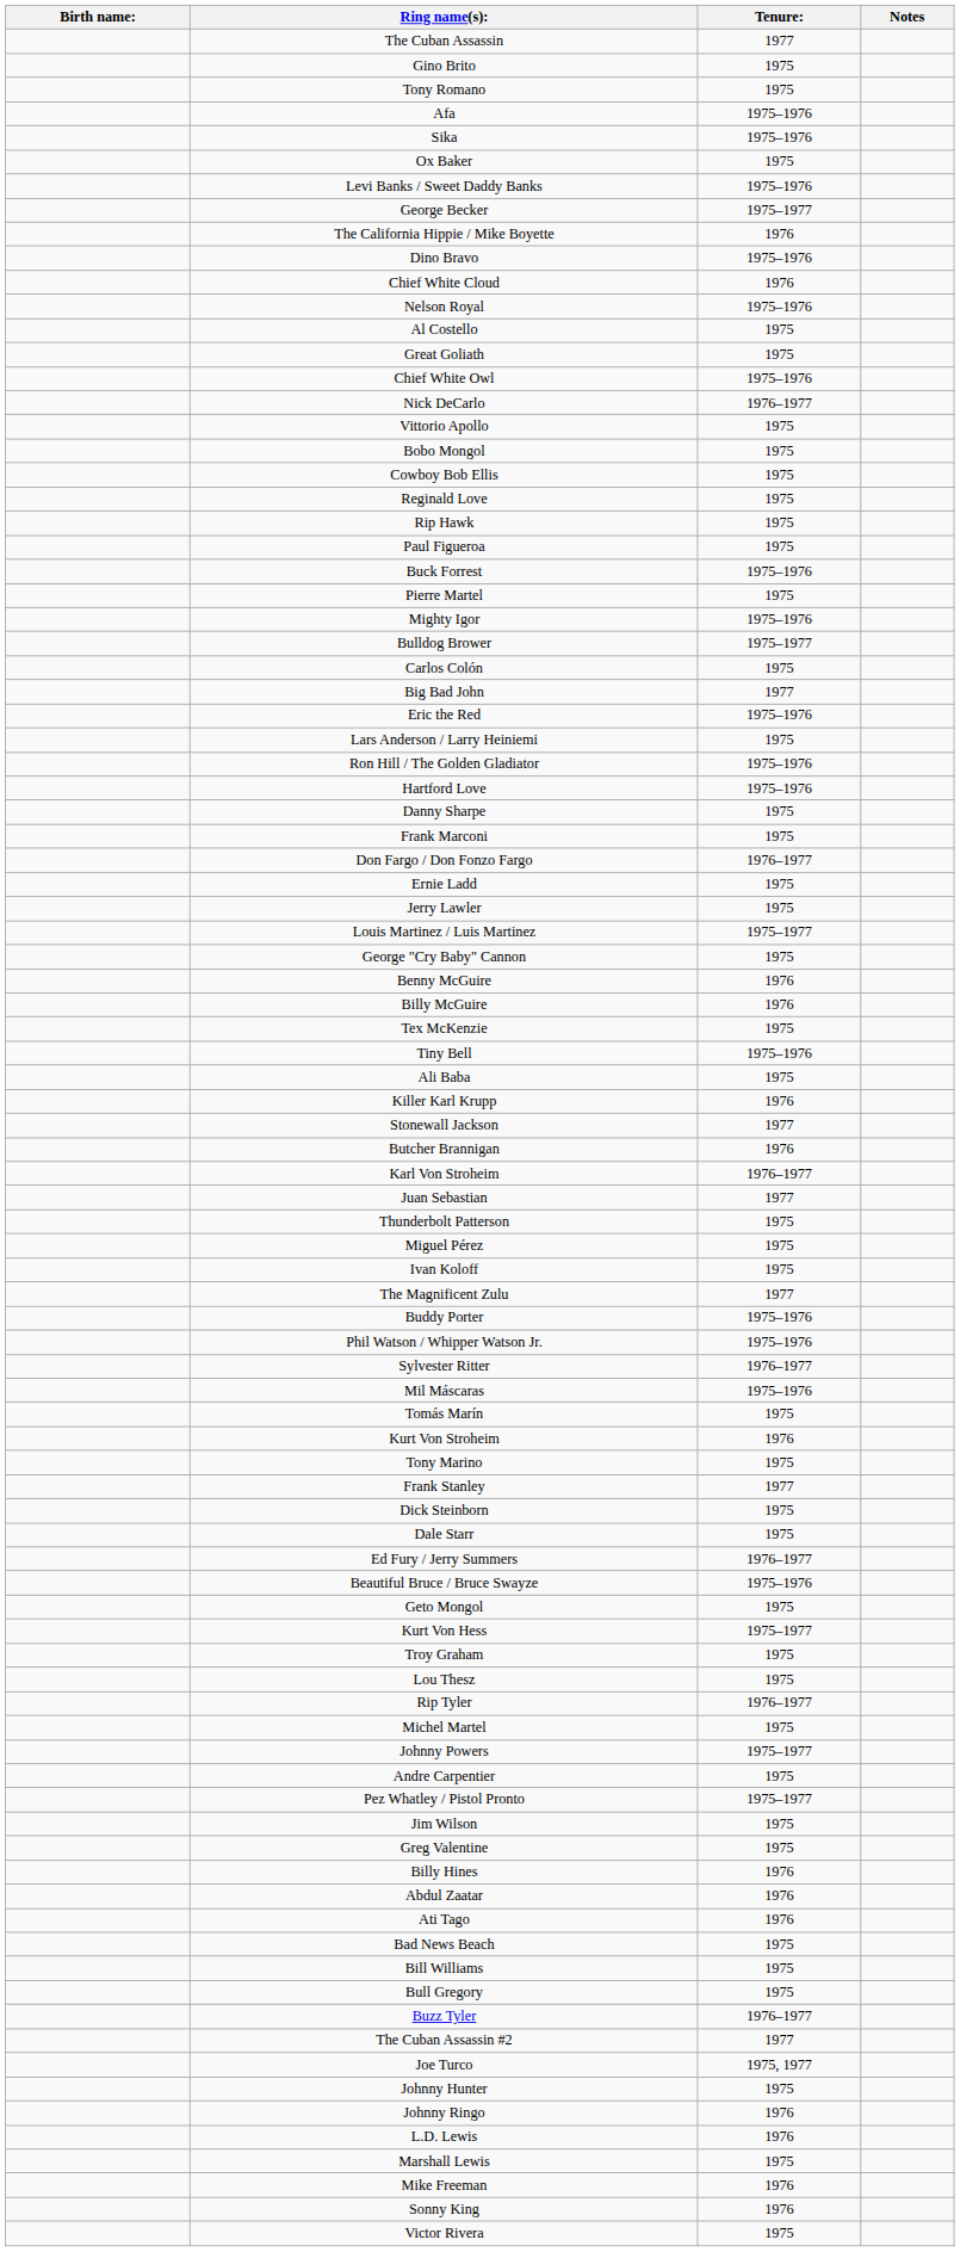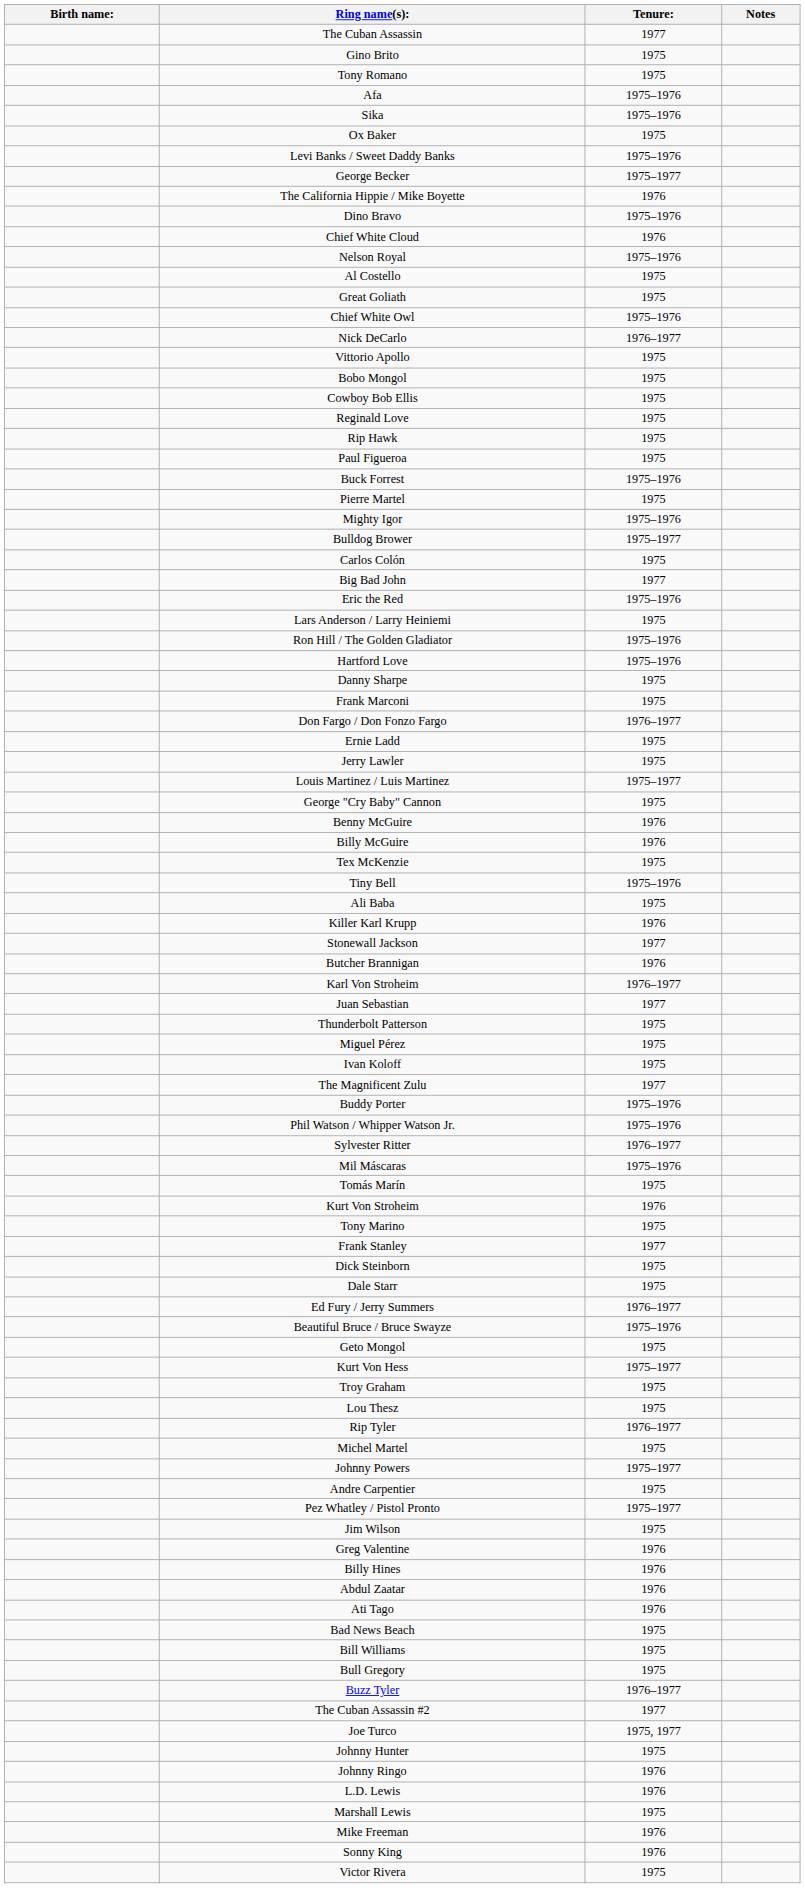Greg Valentine | Tenure:: 1975 -> 1976
